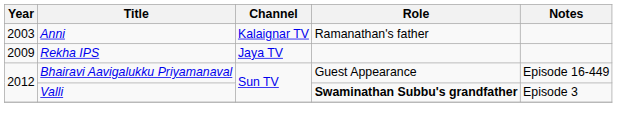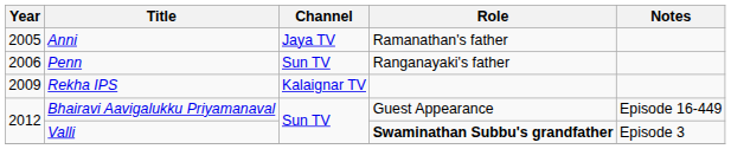Anni | Year: 2003 -> 2005
Anni | Channel: Kalaignar TV -> Jaya TV
+ row: 2006 | Penn | Sun TV | Ranganayaki's father
Rekha IPS | Channel: Jaya TV -> Kalaignar TV
